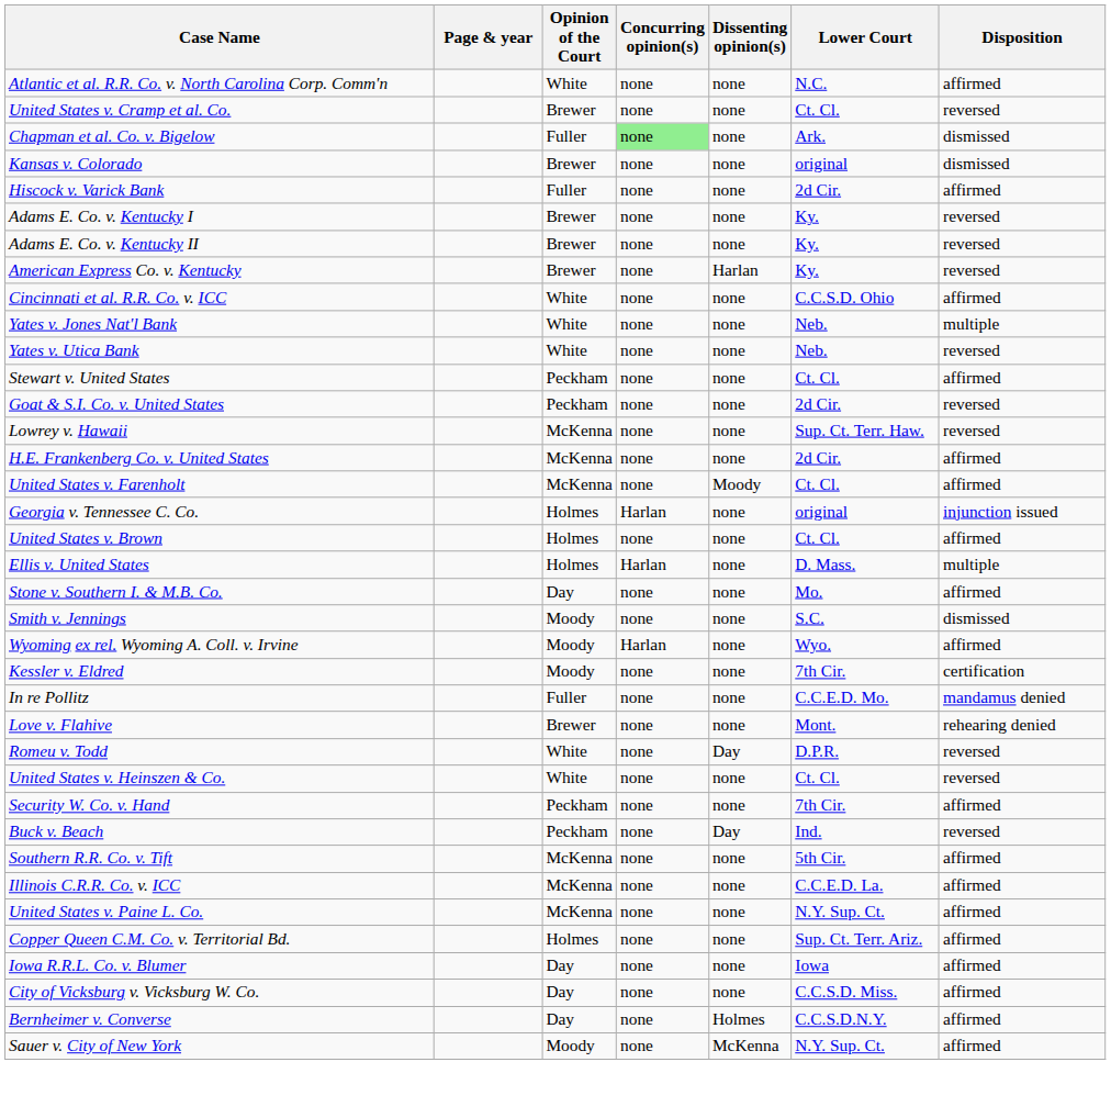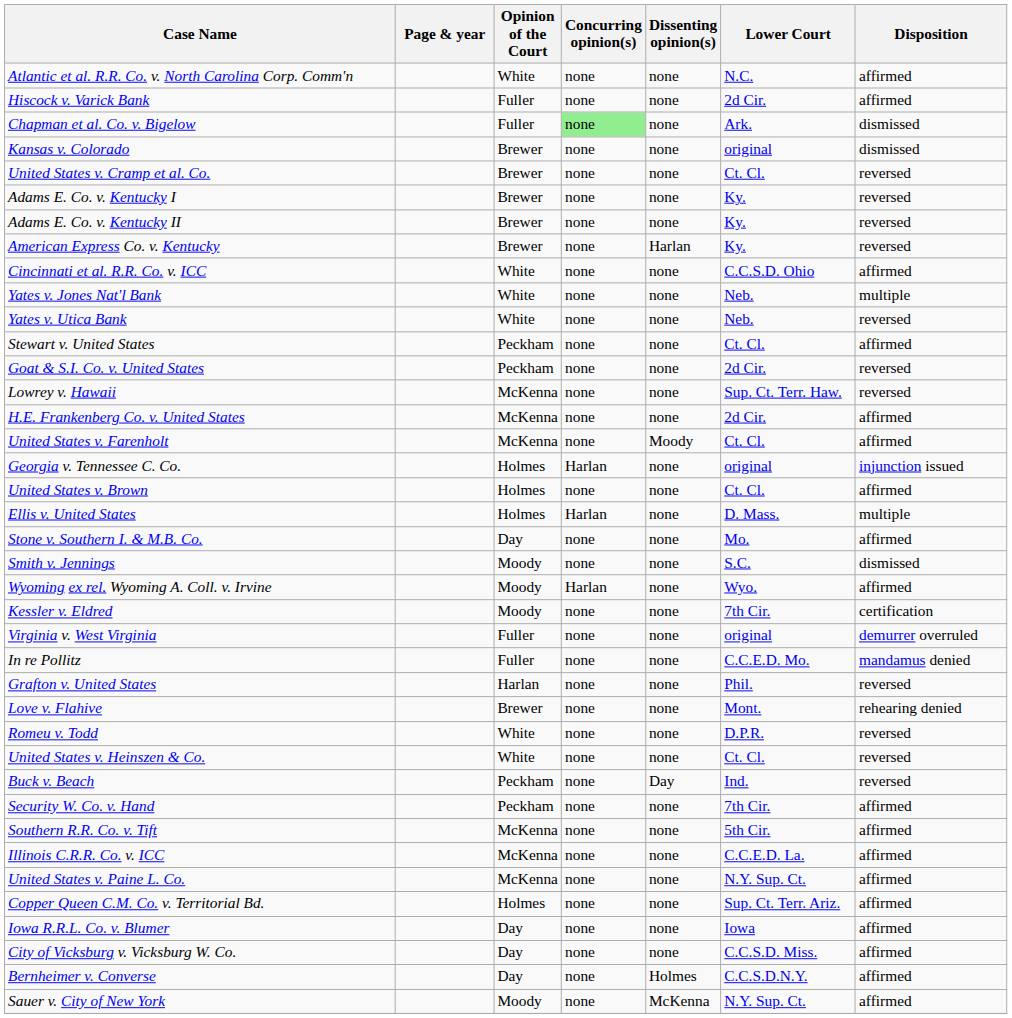rows swapped: Hiscock v. Varick Bank <-> United States v. Cramp et al. Co.
+ row: Virginia v. West Virginia | Fuller | none | none | original | demurrer overruled
+ row: Grafton v. United States | Harlan | none | none | Phil. | reversed
Romeu v. Todd | Dissenting opinion(s): Day -> none
rows swapped: Buck v. Beach <-> Security W. Co. v. Hand
